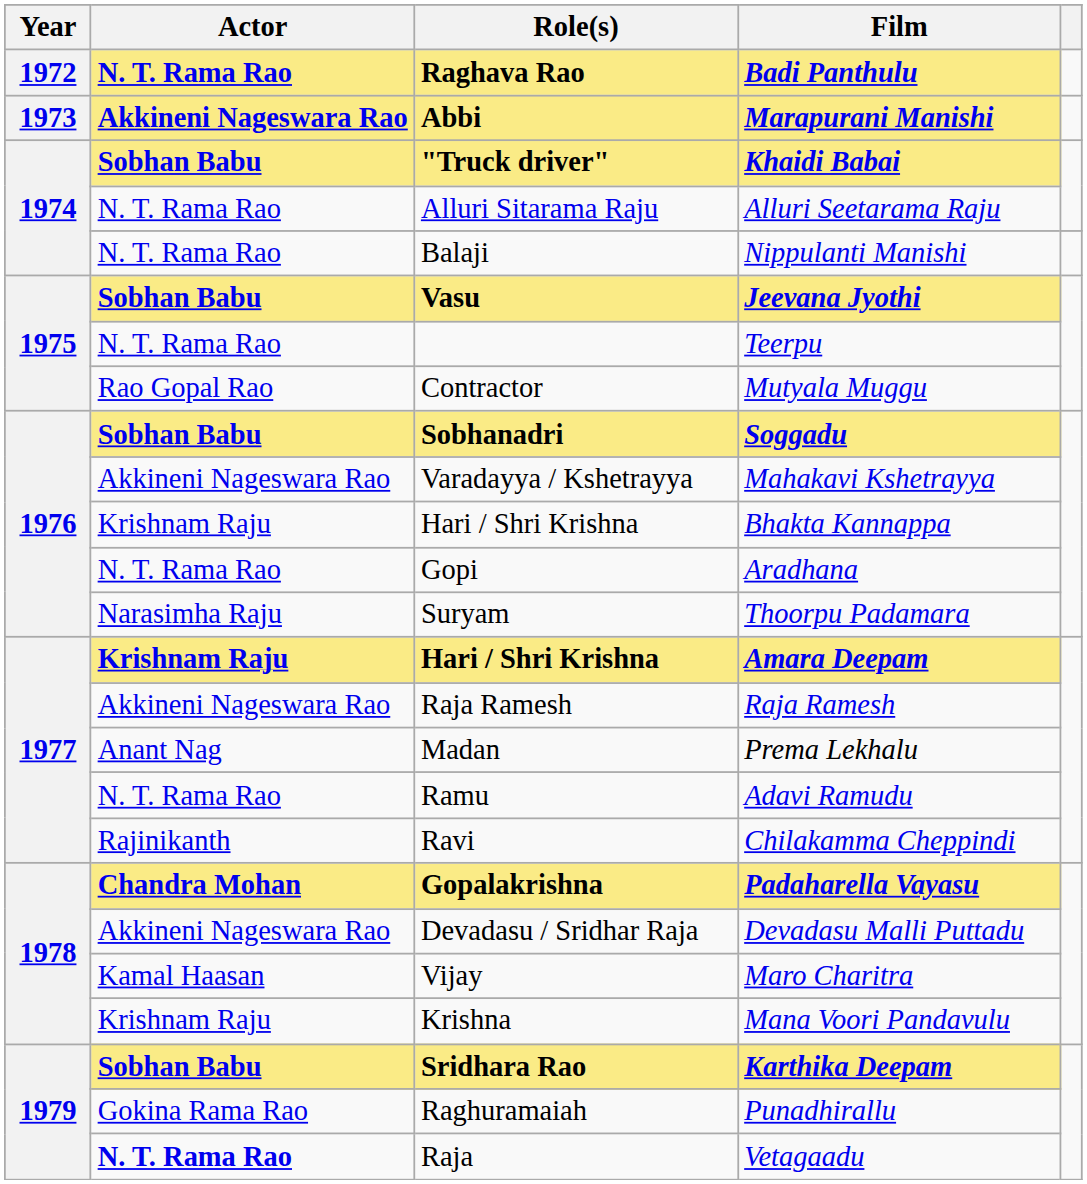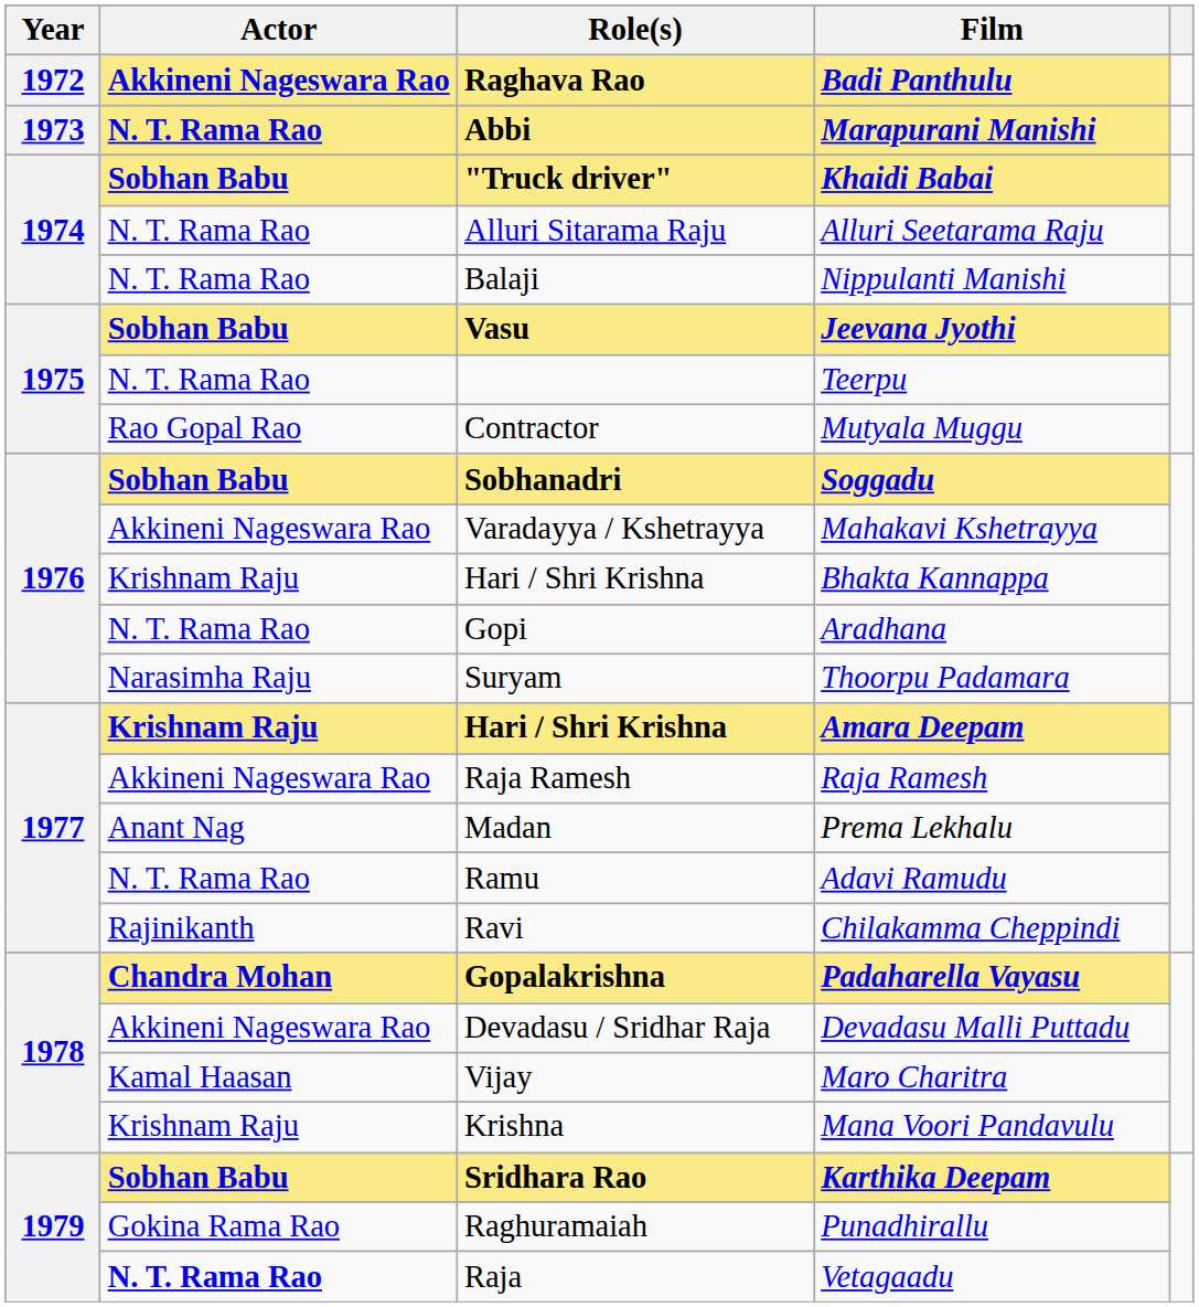Badi Panthulu | Actor: N. T. Rama Rao -> Akkineni Nageswara Rao
Marapurani Manishi | Actor: Akkineni Nageswara Rao -> N. T. Rama Rao
